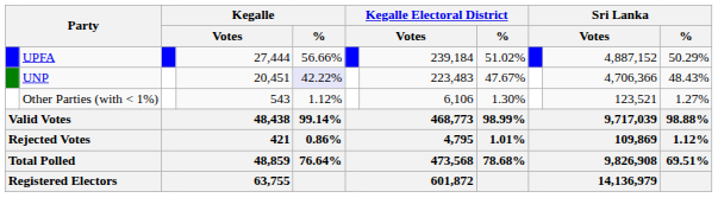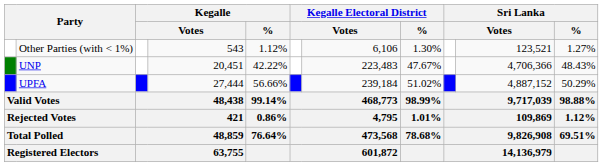rows swapped: UPFA <-> Other Parties (with < 1%)
UNP | Kegalle / %: lavender background -> no background
